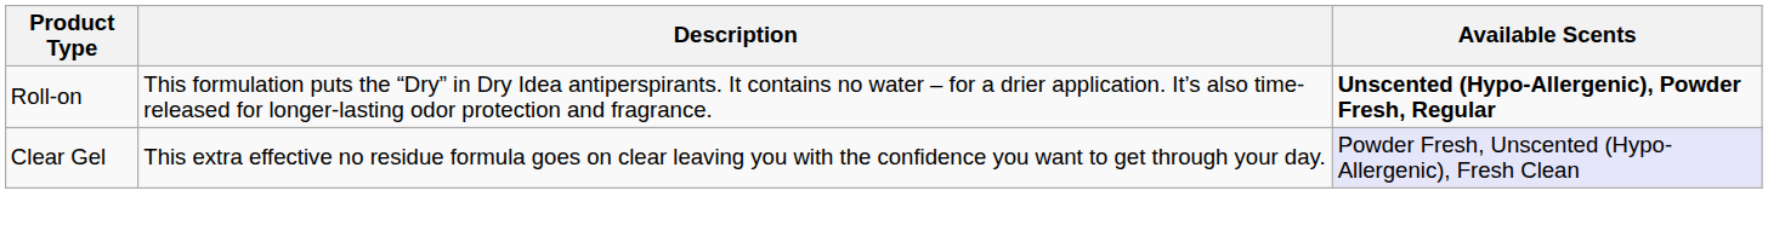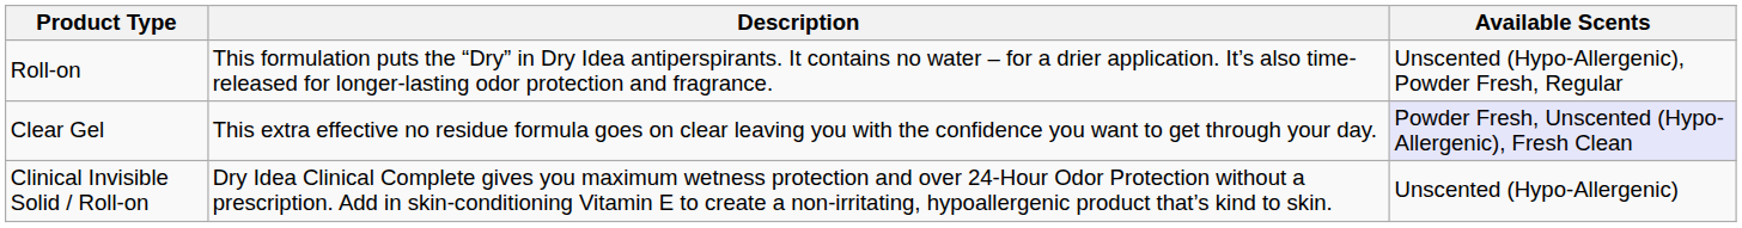Roll-on | Available Scents: bold -> normal
+ row: Clinical Invisible Solid / Roll-on | Dry Idea Clinical Complete gives you maximum wetness protection and over 24-Hour Odor Protection without a prescription. Add in skin-conditioning Vitamin E to create a non-irritating, hypoallergenic product that’s kind to skin. | Unscented (Hypo-Allergenic)
